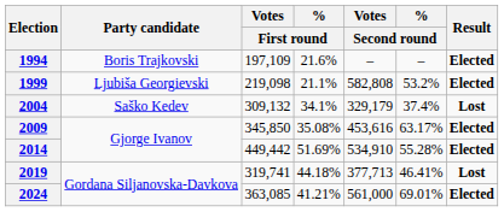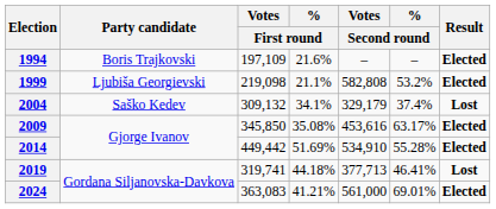2024 | Votes / First round: 363,085 -> 363,083
